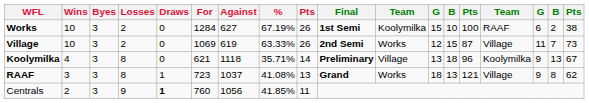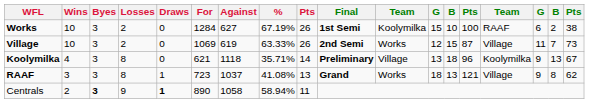Centrals | Byes: normal -> bold
Centrals | For: 760 -> 890
Centrals | Against: 1056 -> 1058
Centrals | %: 41.85% -> 58.94%
